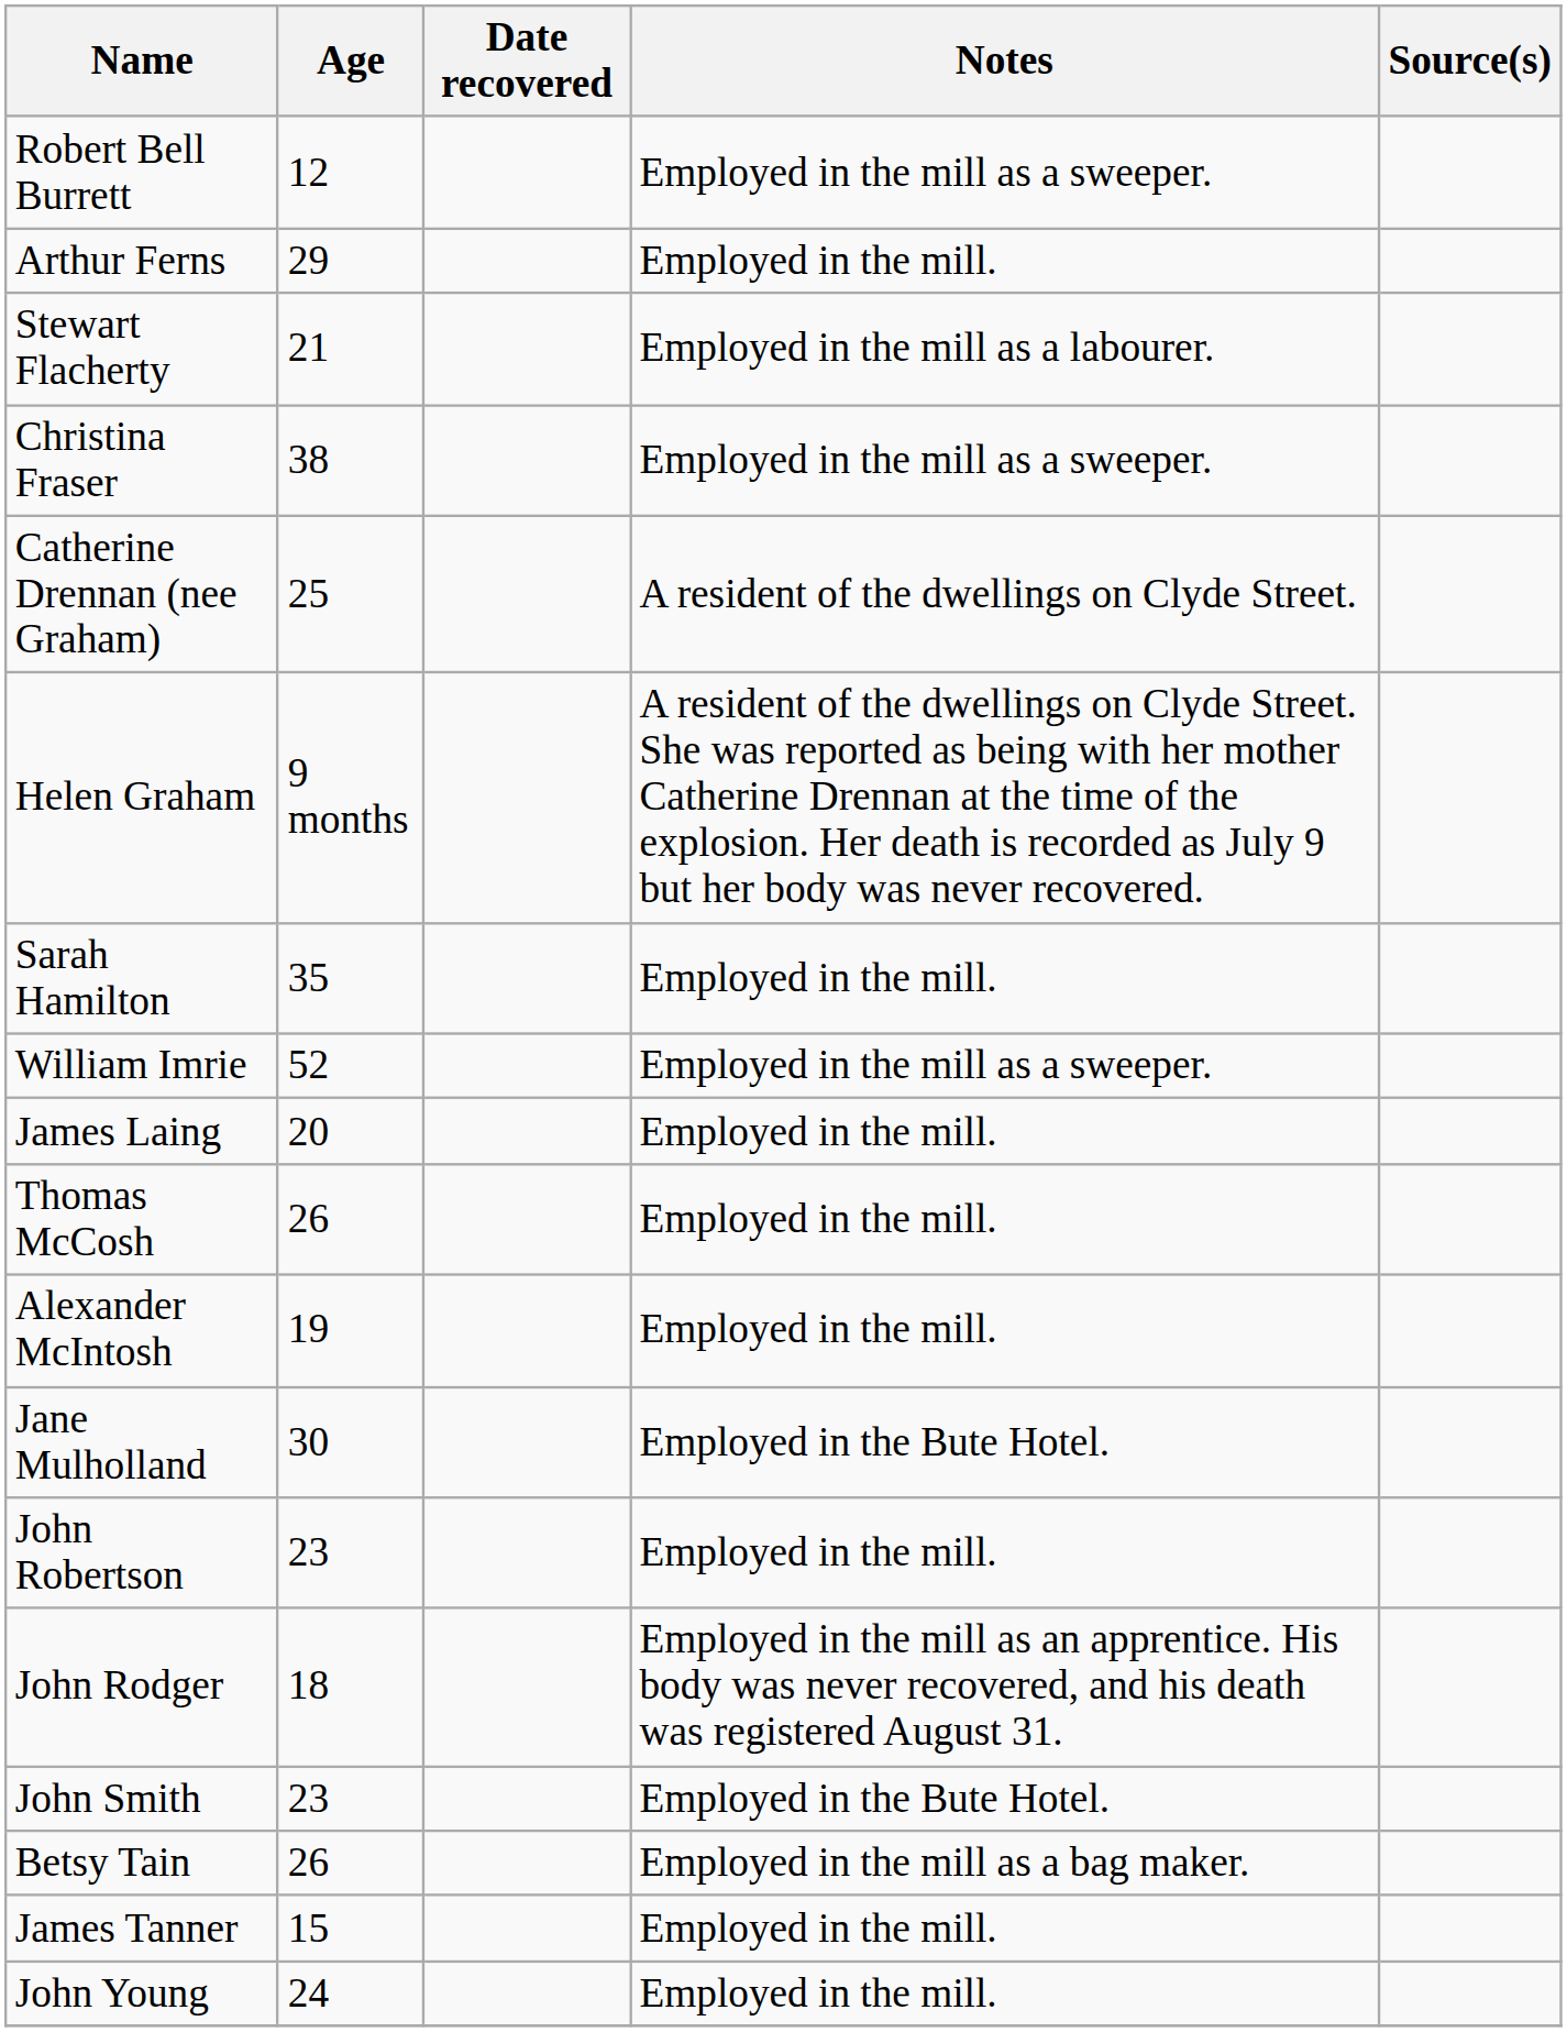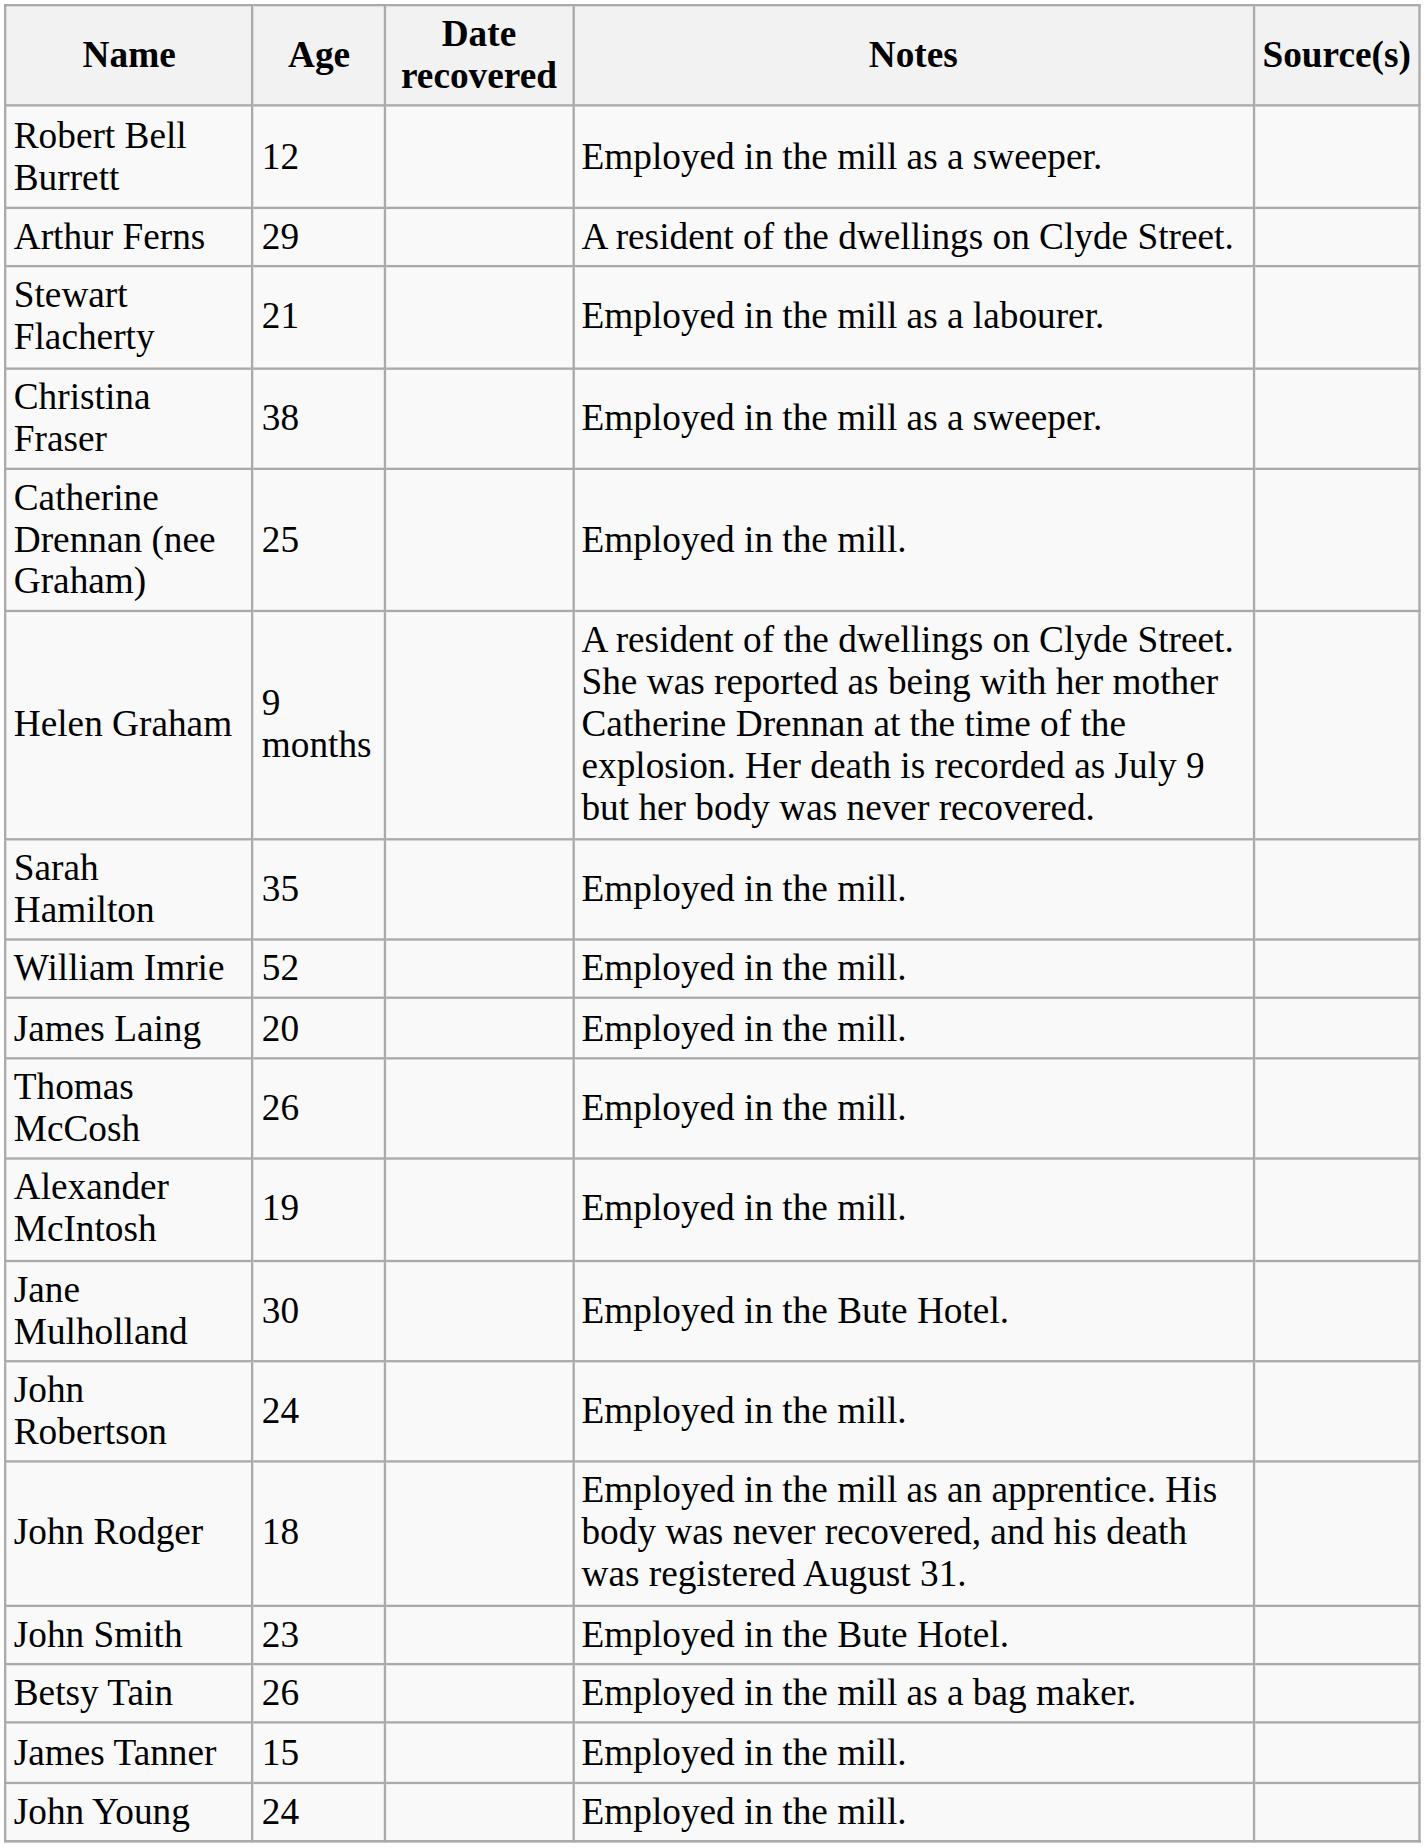Arthur Ferns | Notes: Employed in the mill. -> A resident of the dwellings on Clyde Street.
Catherine Drennan (nee Graham) | Notes: A resident of the dwellings on Clyde Street. -> Employed in the mill.
William Imrie | Notes: Employed in the mill as a sweeper. -> Employed in the mill.
John Robertson | Age: 23 -> 24
